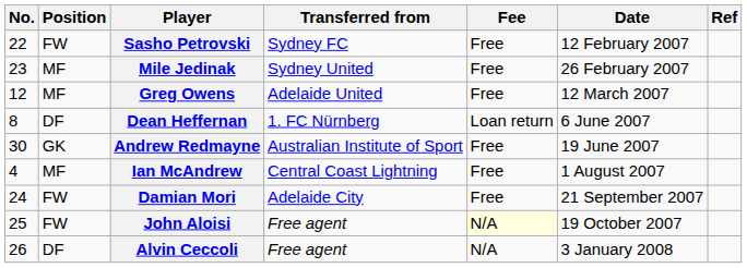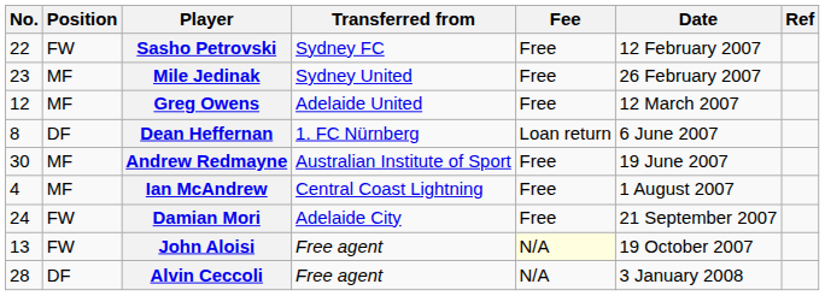Andrew Redmayne | Position: GK -> MF
John Aloisi | No.: 25 -> 13
Alvin Ceccoli | No.: 26 -> 28
